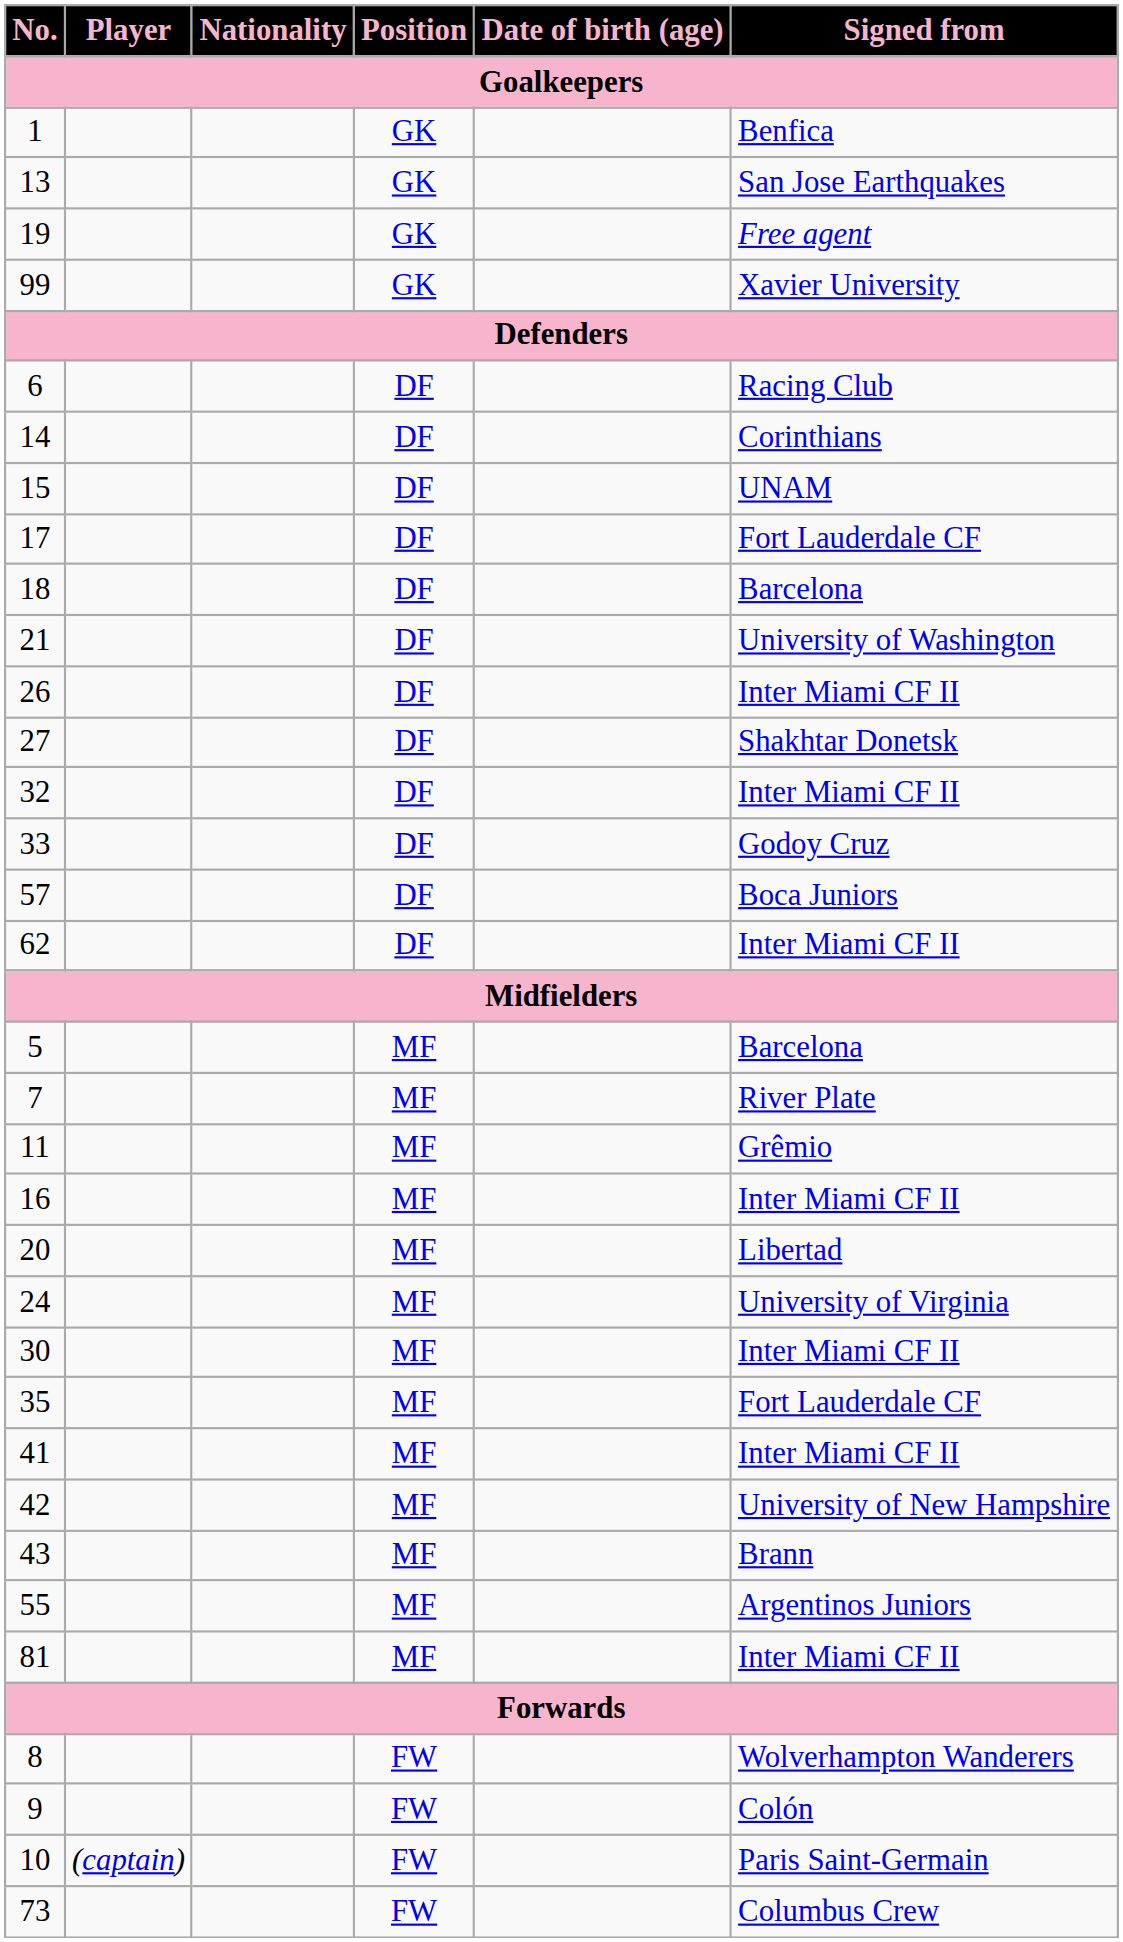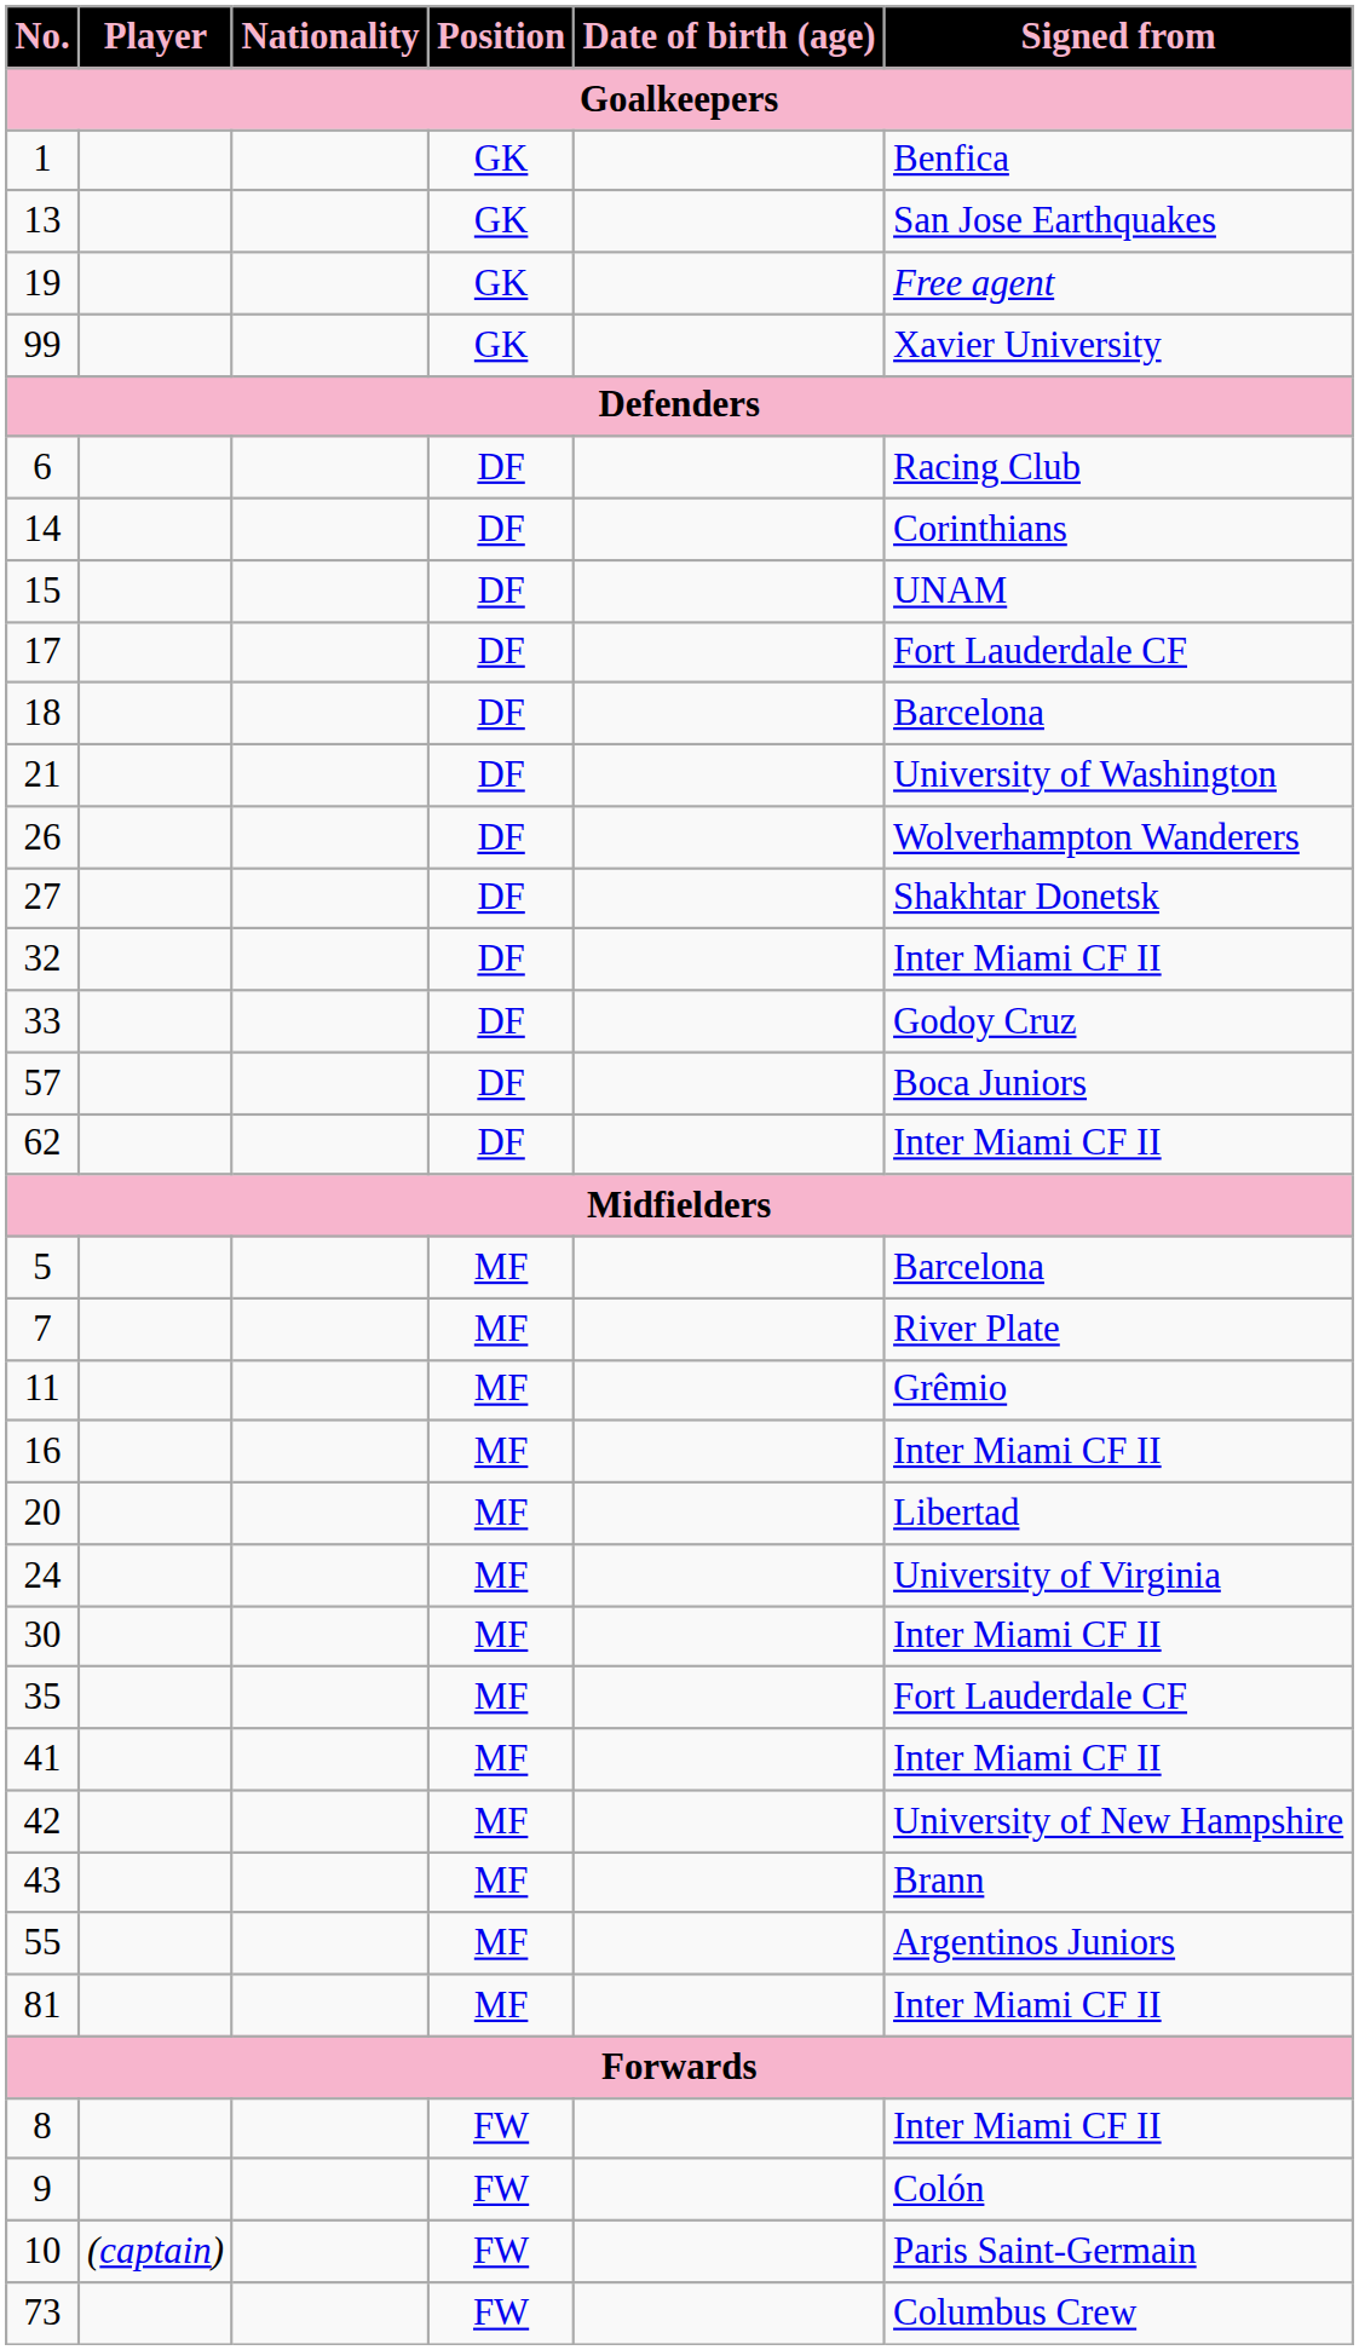26 | Signed from: Inter Miami CF II -> Wolverhampton Wanderers
8 | Signed from: Wolverhampton Wanderers -> Inter Miami CF II
